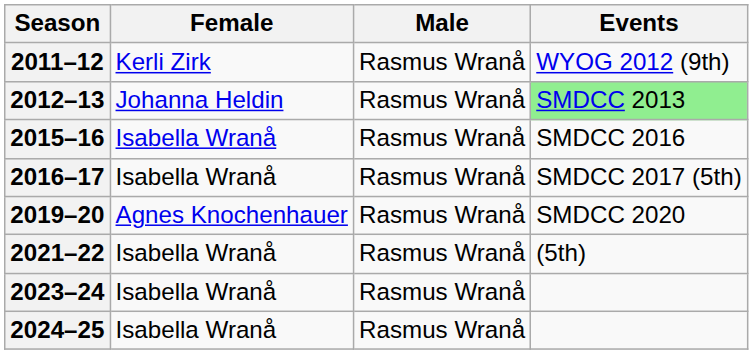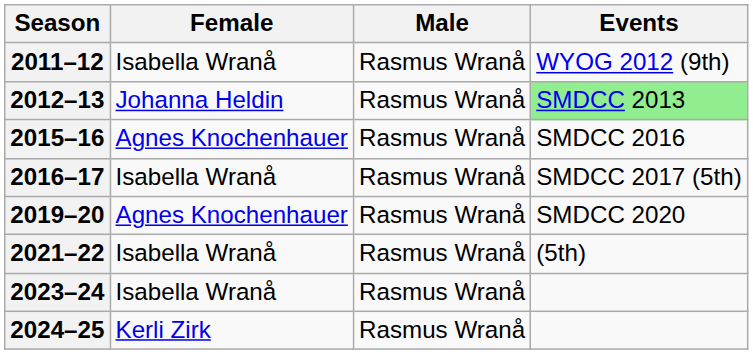2011–12 | Female: Kerli Zirk -> Isabella Wranå
2015–16 | Female: Isabella Wranå -> Agnes Knochenhauer
2024–25 | Female: Isabella Wranå -> Kerli Zirk
